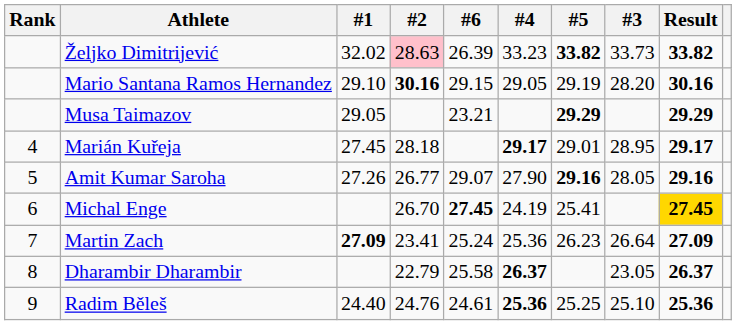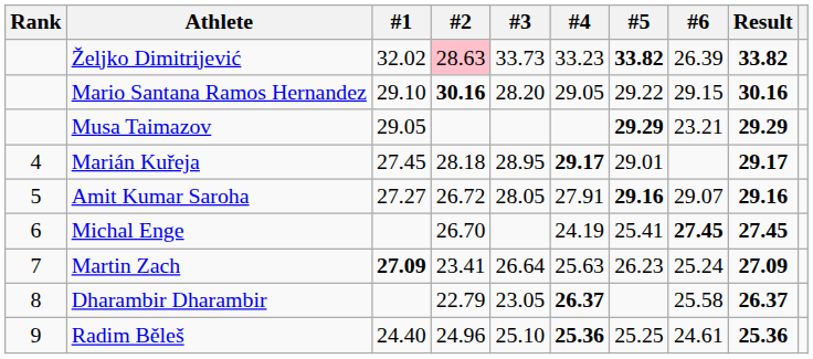columns swapped: #3 <-> #6
Mario Santana Ramos Hernandez | #5: 29.19 -> 29.22
Amit Kumar Saroha | #1: 27.26 -> 27.27
Amit Kumar Saroha | #2: 26.77 -> 26.72
Amit Kumar Saroha | #4: 27.90 -> 27.91
Michal Enge | Result: gold background -> no background
Martin Zach | #4: 25.36 -> 25.63
Radim Běleš | #2: 24.76 -> 24.96
